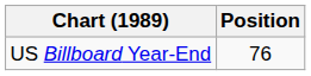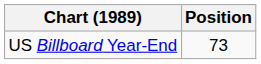US Billboard Year-End | Position: 76 -> 73
